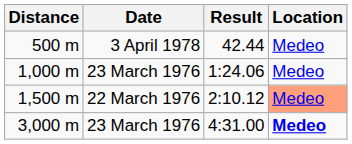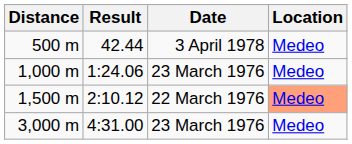columns swapped: Result <-> Date
3,000 m | Location: bold -> normal
